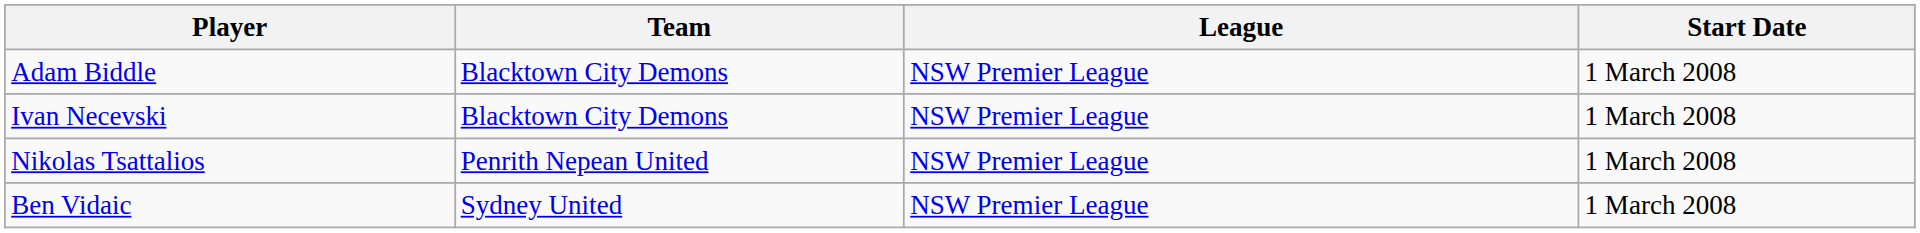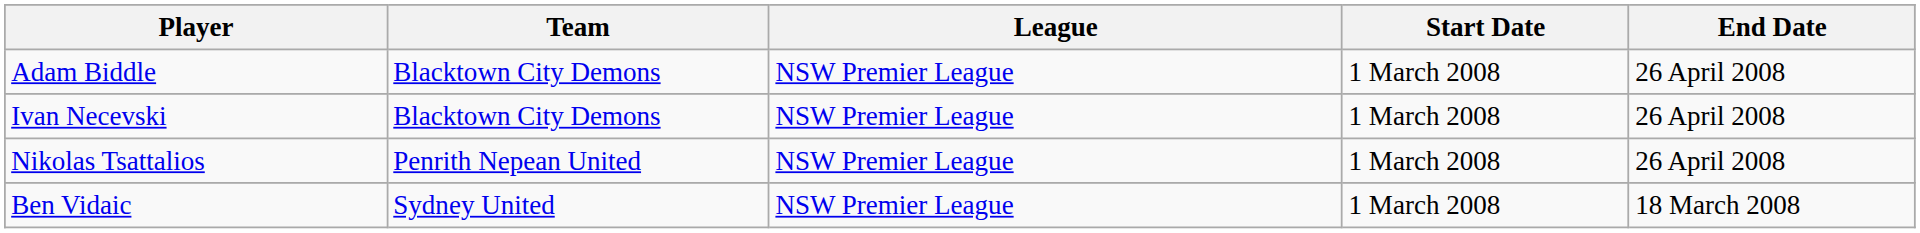+ column: End Date | 26 April 2008 | 26 April 2008 | 26 April 2008 | 18 March 2008
